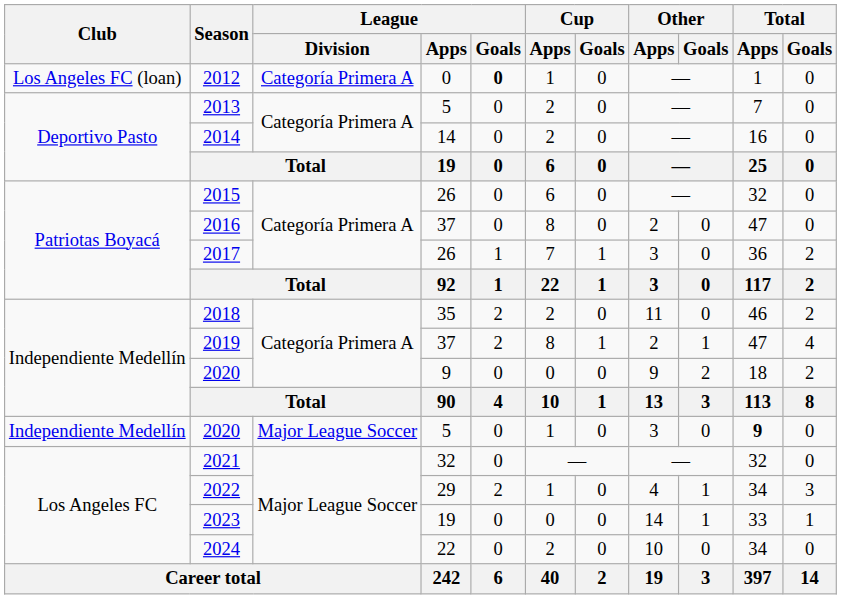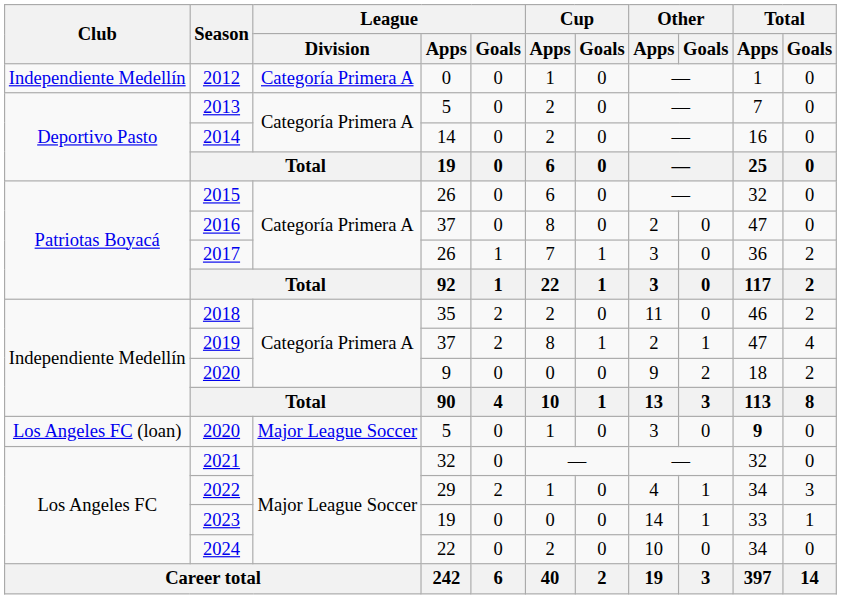2012 | Club: Los Angeles FC (loan) -> Independiente Medellín
2012 | League / Goals: bold -> normal
2020 / 5 | Club: Independiente Medellín -> Los Angeles FC (loan)
